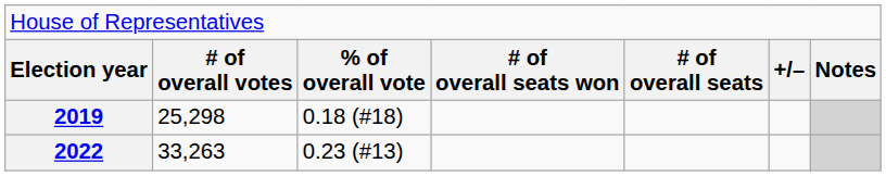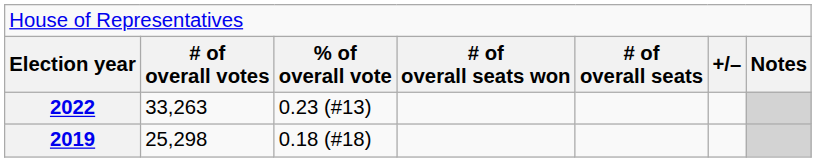rows swapped: 2019 <-> 2022
